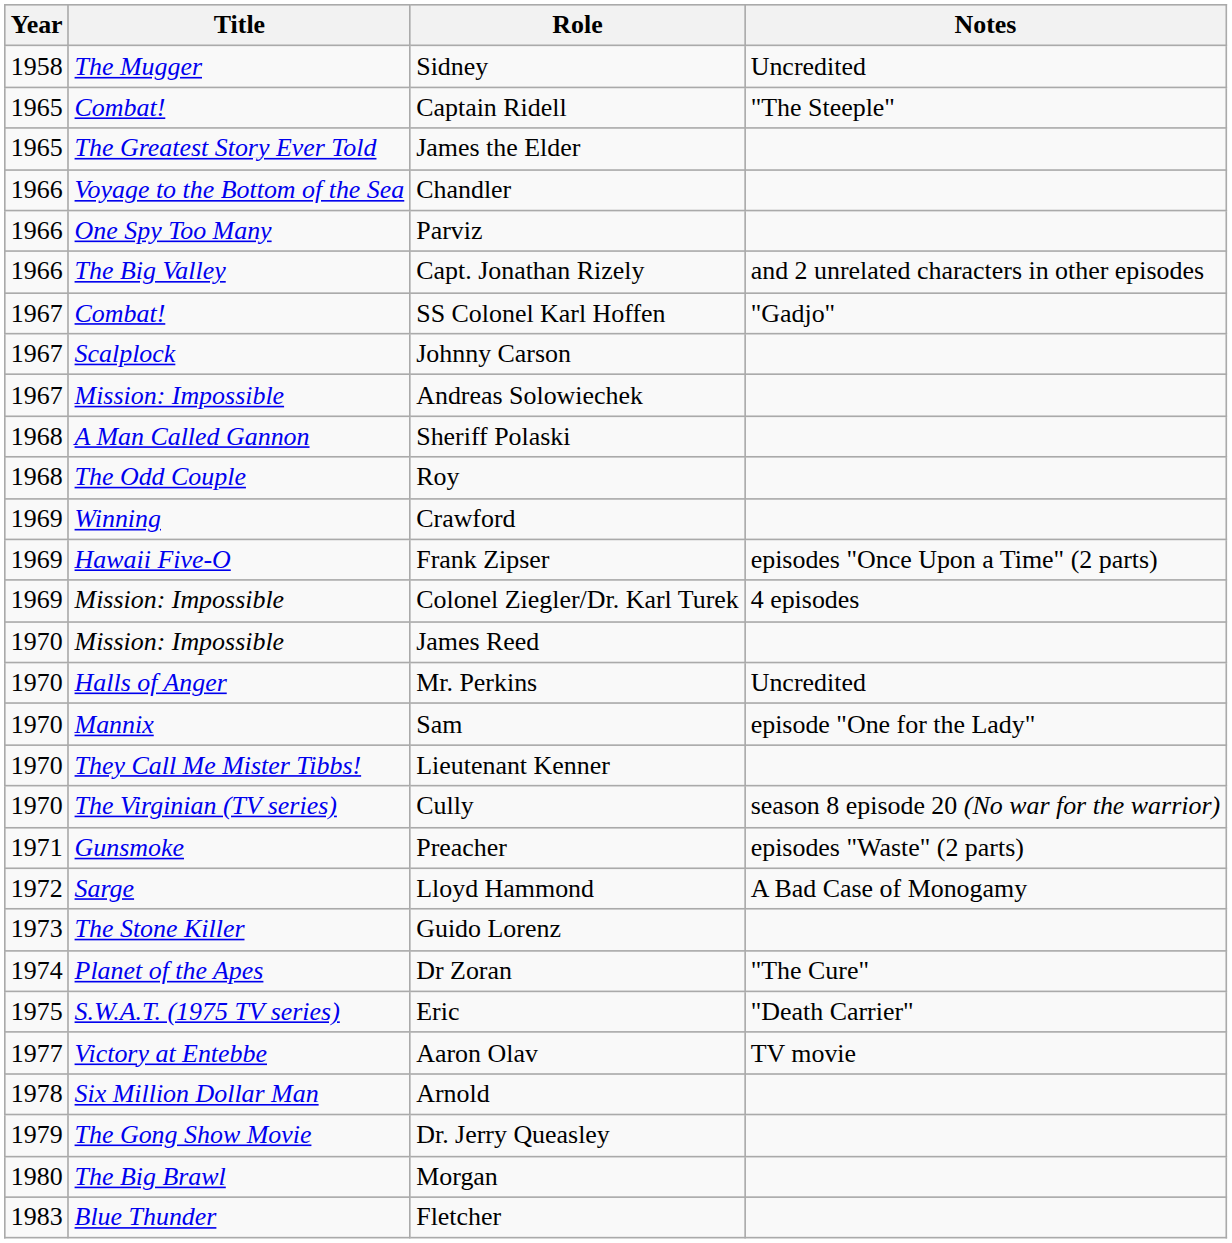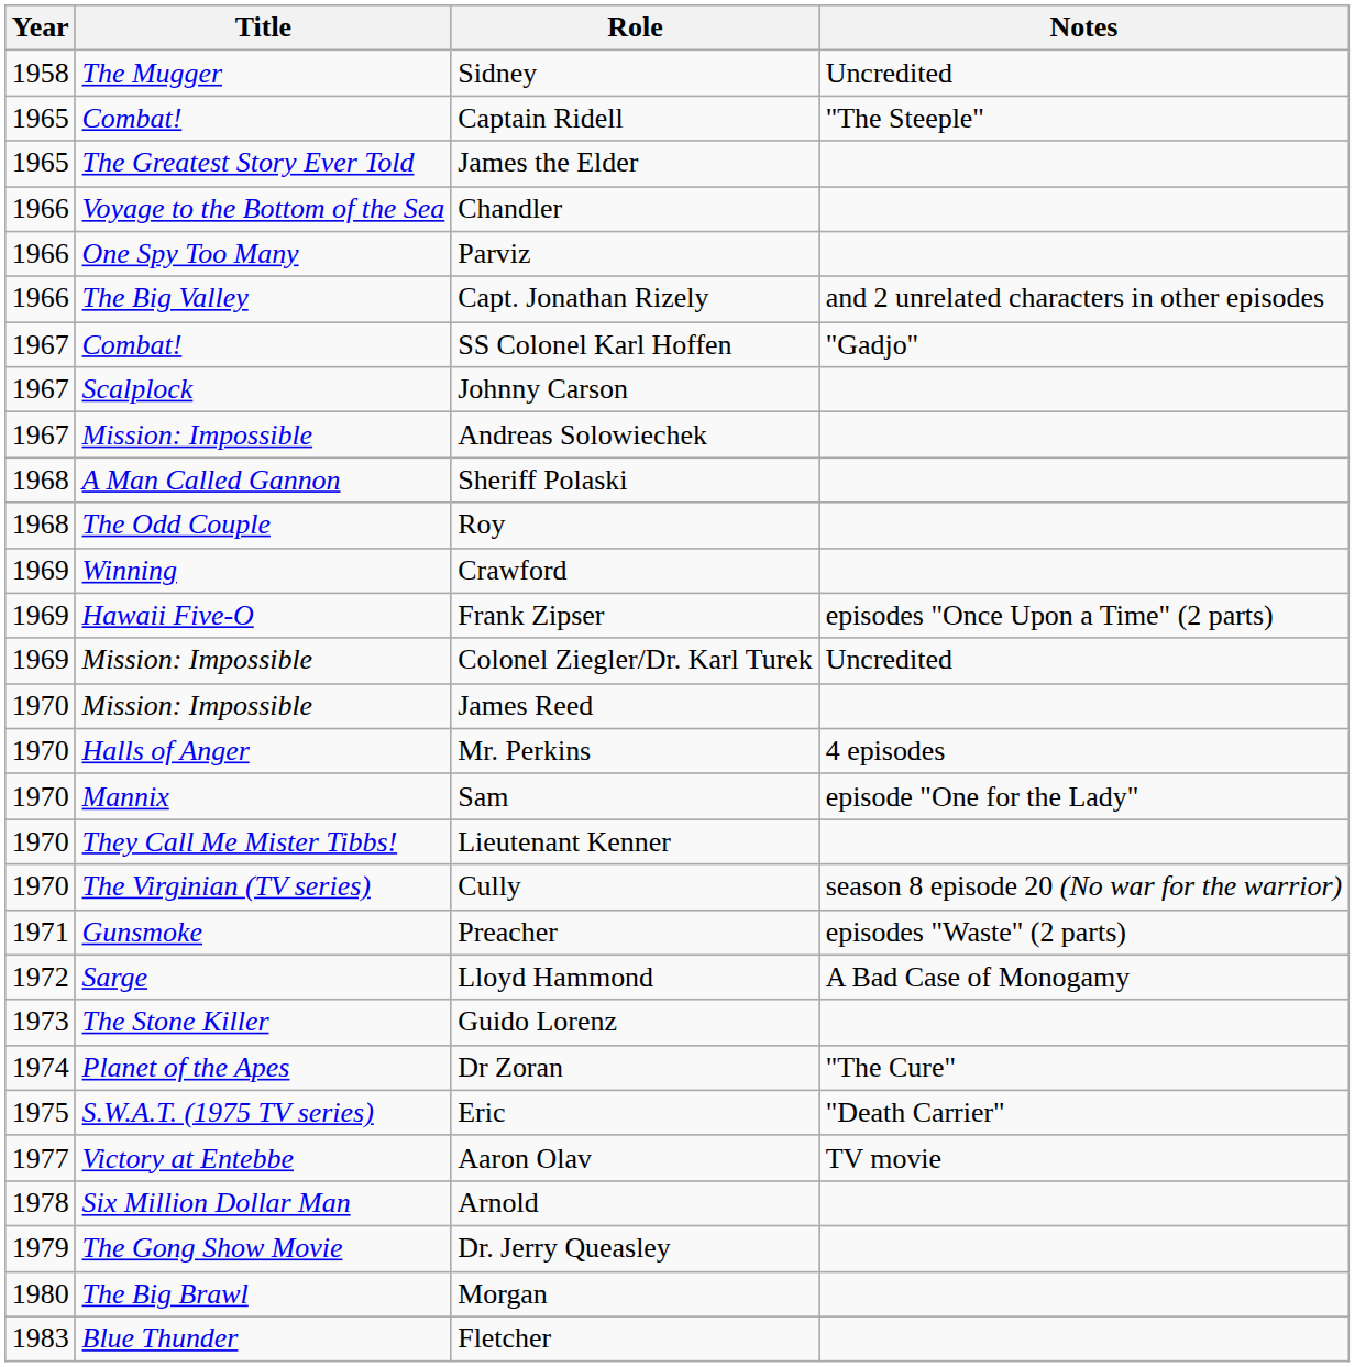Colonel Ziegler/Dr. Karl Turek | Notes: 4 episodes -> Uncredited
Mr. Perkins | Notes: Uncredited -> 4 episodes
